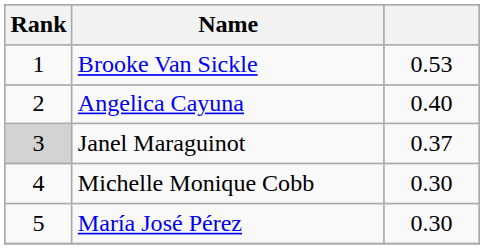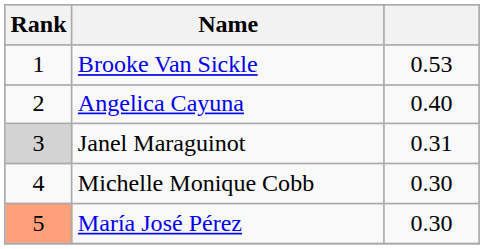Janel Maraguinot | column 3: 0.37 -> 0.31
María José Pérez | Rank: no background -> lightsalmon background
